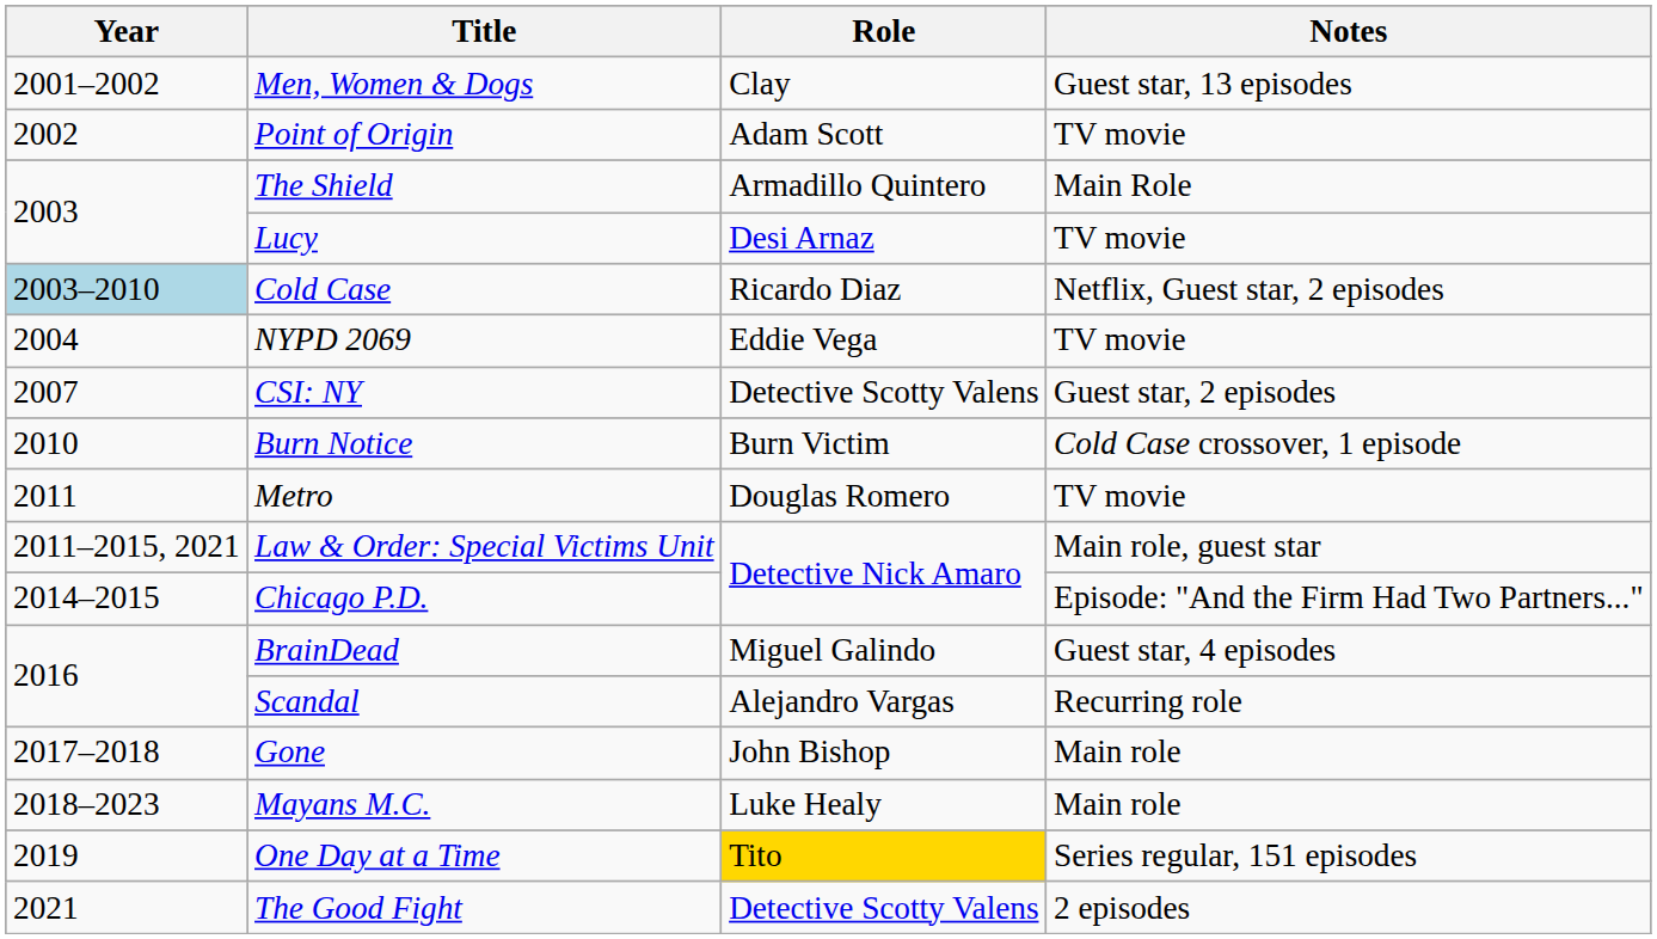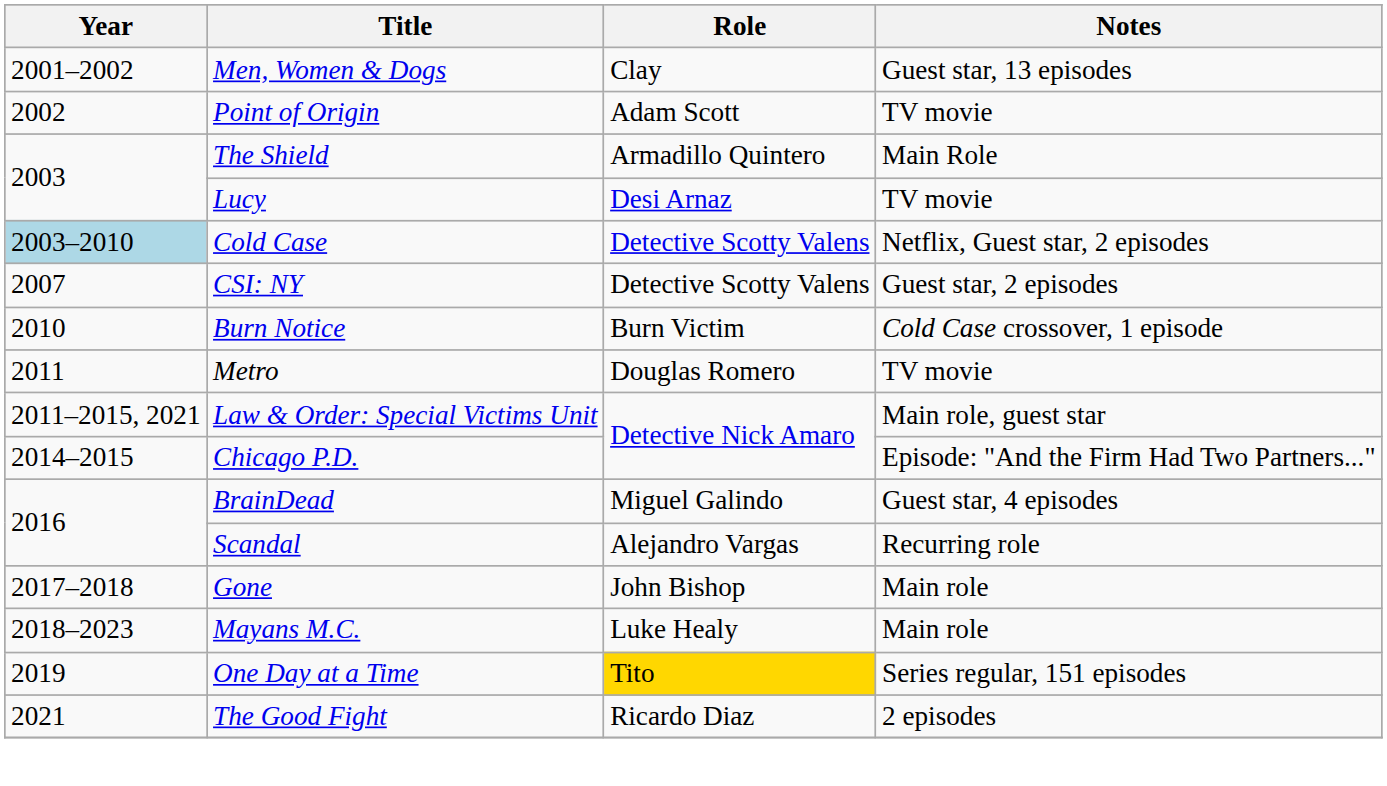Cold Case | Role: Ricardo Diaz -> Detective Scotty Valens
- row: 2004 | NYPD 2069 | Eddie Vega | TV movie
The Good Fight | Role: Detective Scotty Valens -> Ricardo Diaz
